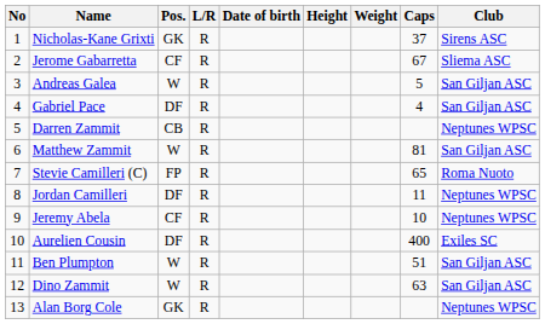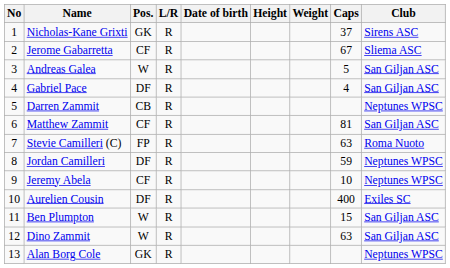Matthew Zammit | Pos.: W -> CF
Stevie Camilleri (C) | Caps: 65 -> 63
Jordan Camilleri | Caps: 11 -> 59
Ben Plumpton | Caps: 51 -> 15
